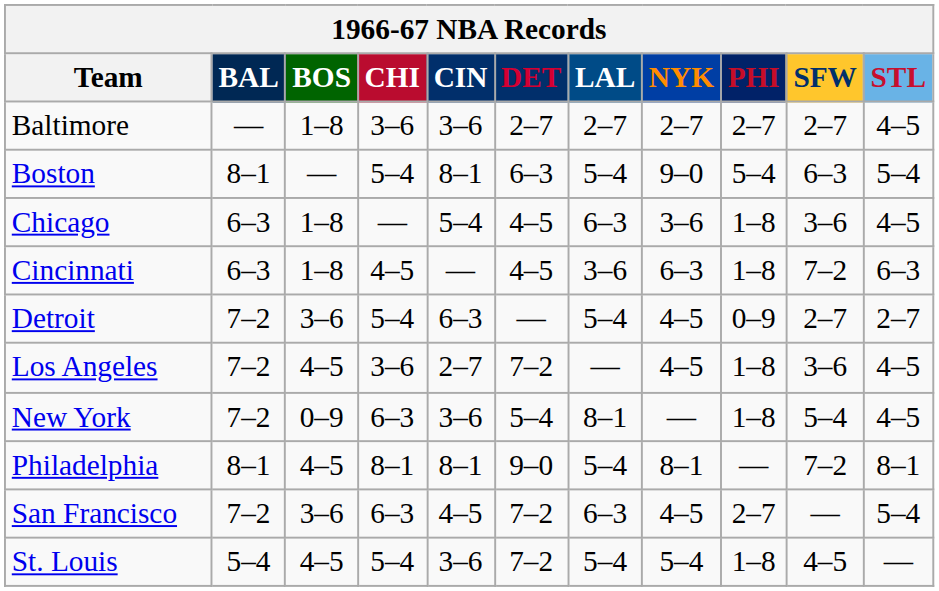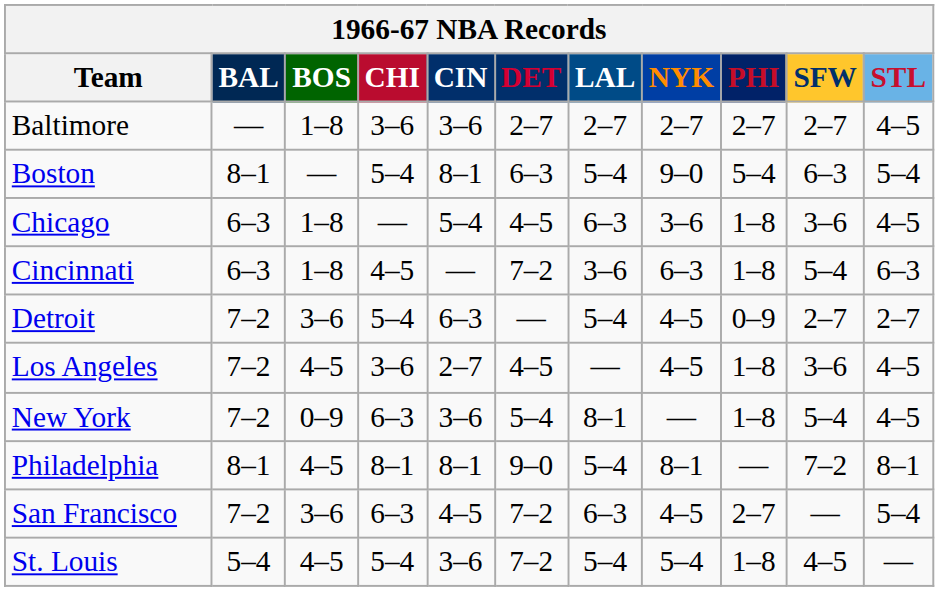Cincinnati | DET: 4–5 -> 7–2
Cincinnati | SFW: 7–2 -> 5–4
Los Angeles | DET: 7–2 -> 4–5
